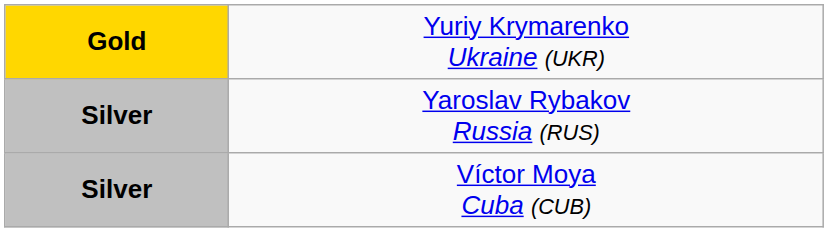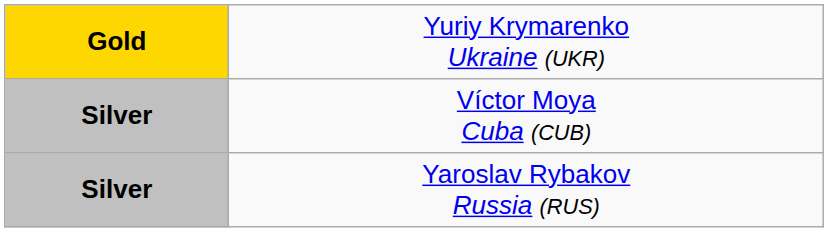rows swapped: Víctor Moya Cuba (CUB) <-> Yaroslav Rybakov Russia (RUS)
